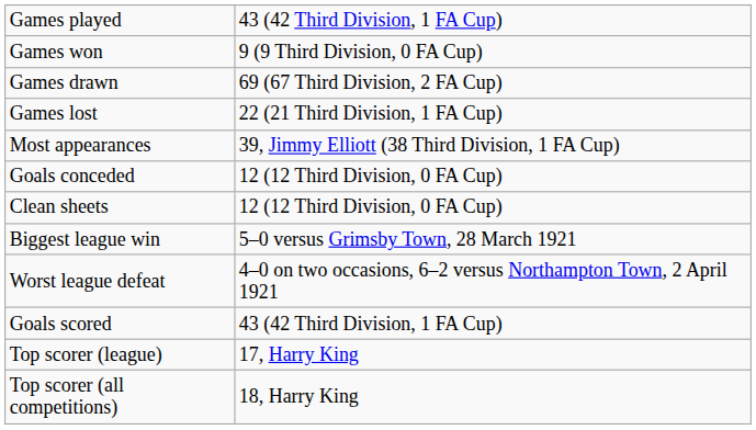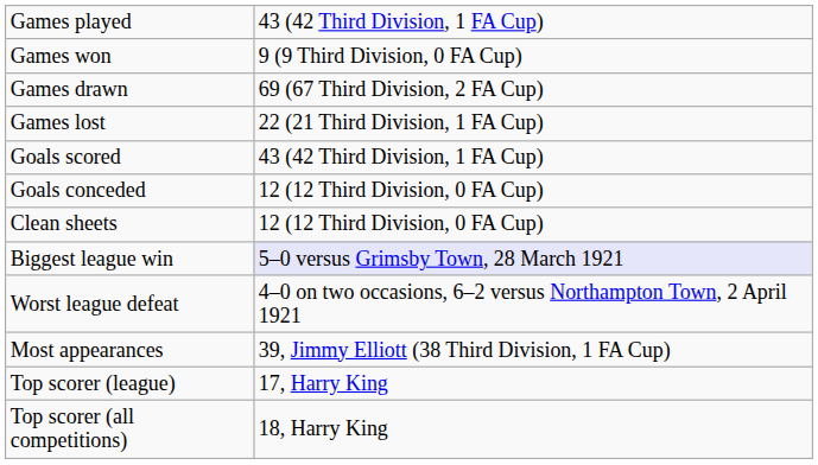rows swapped: Goals scored <-> Most appearances
Biggest league win | column 2: no background -> lavender background
